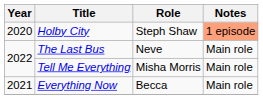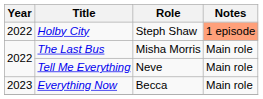Holby City | Year: 2020 -> 2022
The Last Bus | Role: Neve -> Misha Morris
Tell Me Everything | Role: Misha Morris -> Neve
Everything Now | Year: 2021 -> 2023
